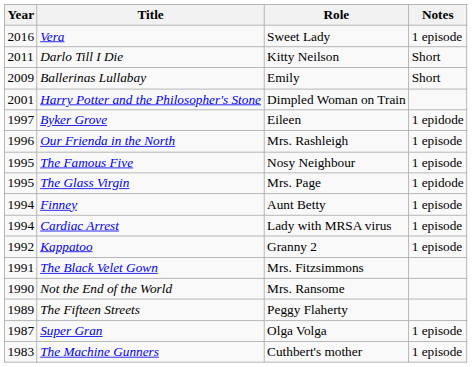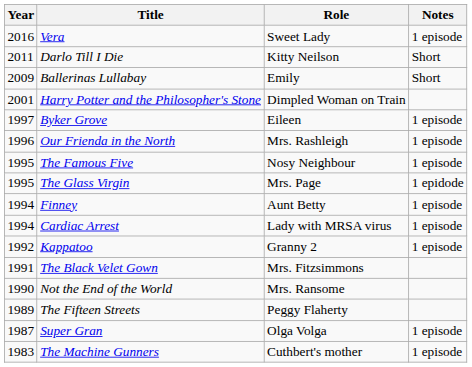Byker Grove | Notes: 1 epidode -> 1 episode
